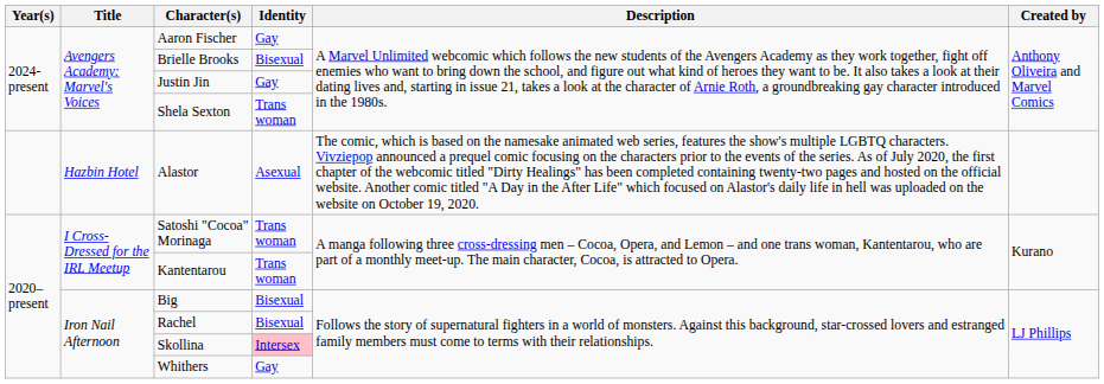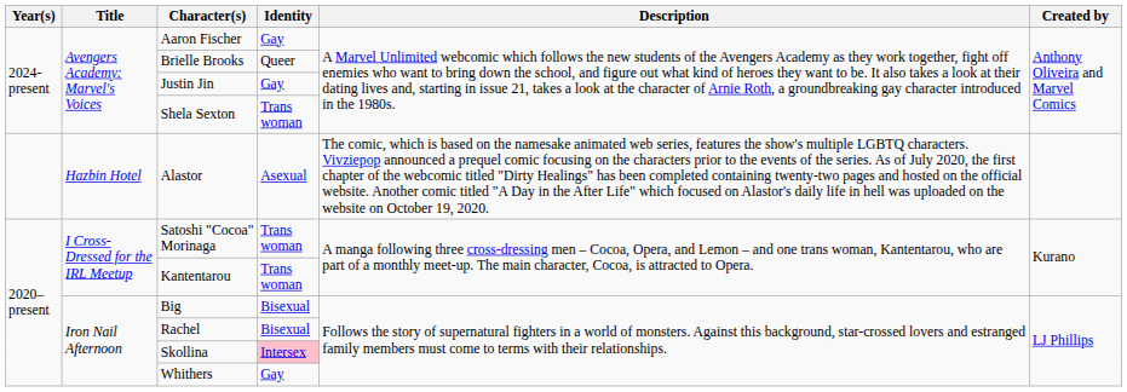Brielle Brooks | Identity: Bisexual -> Queer
